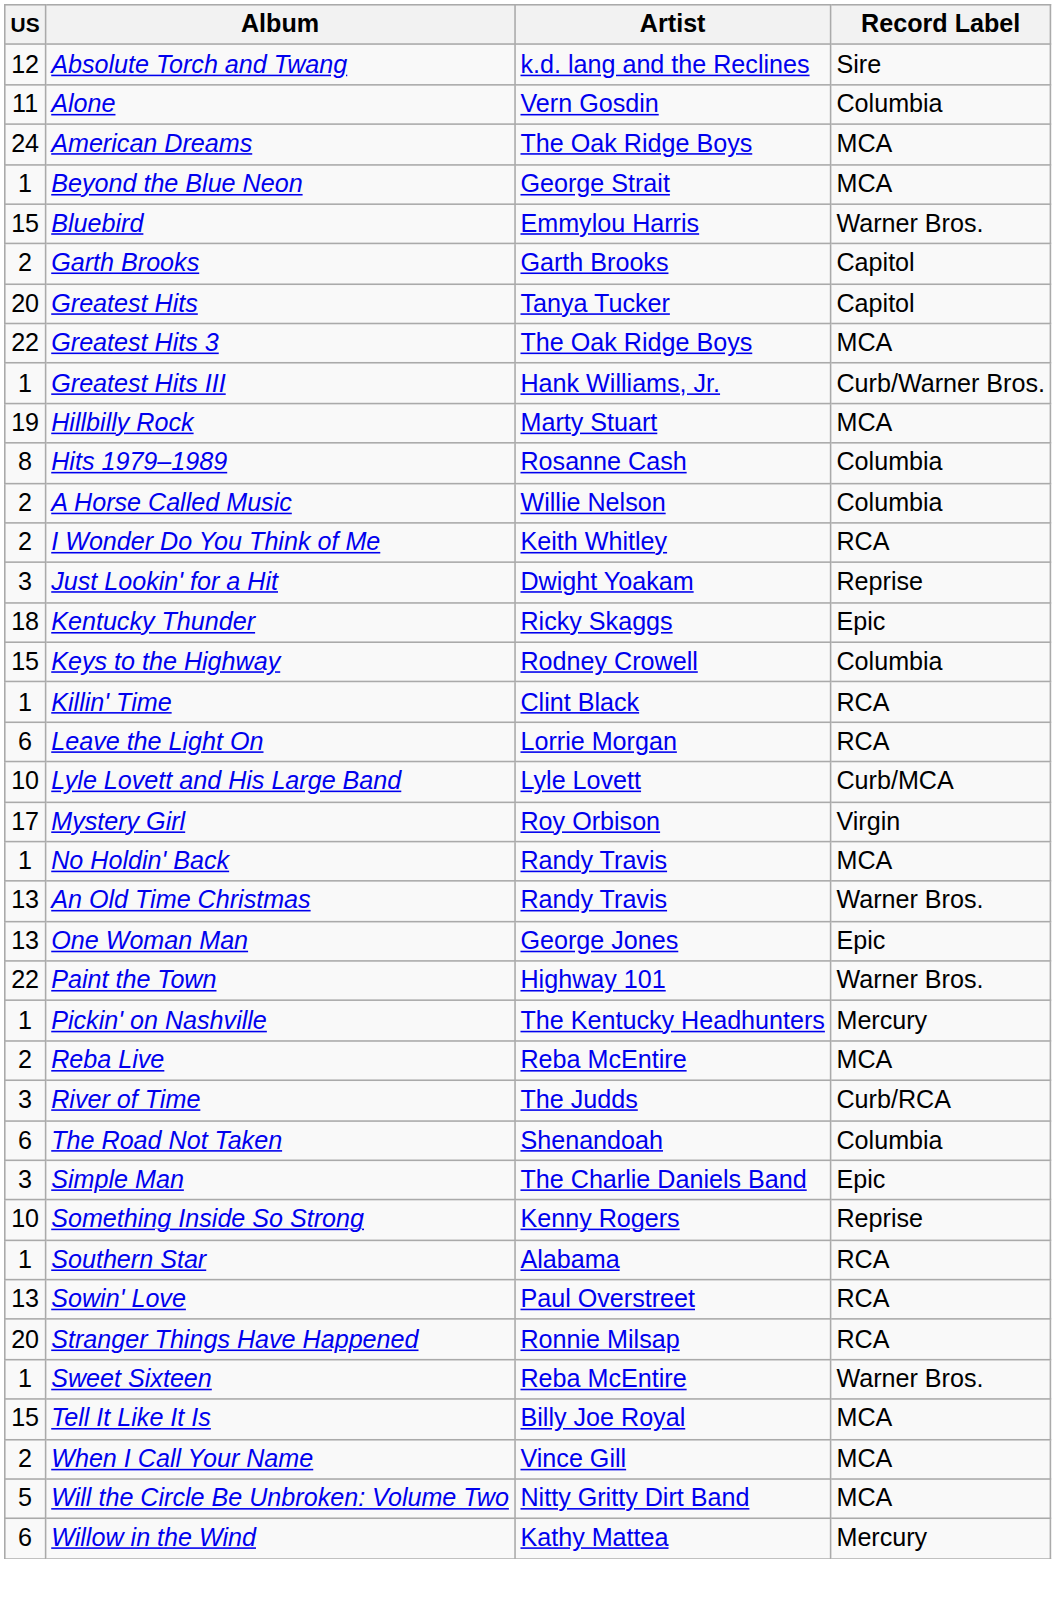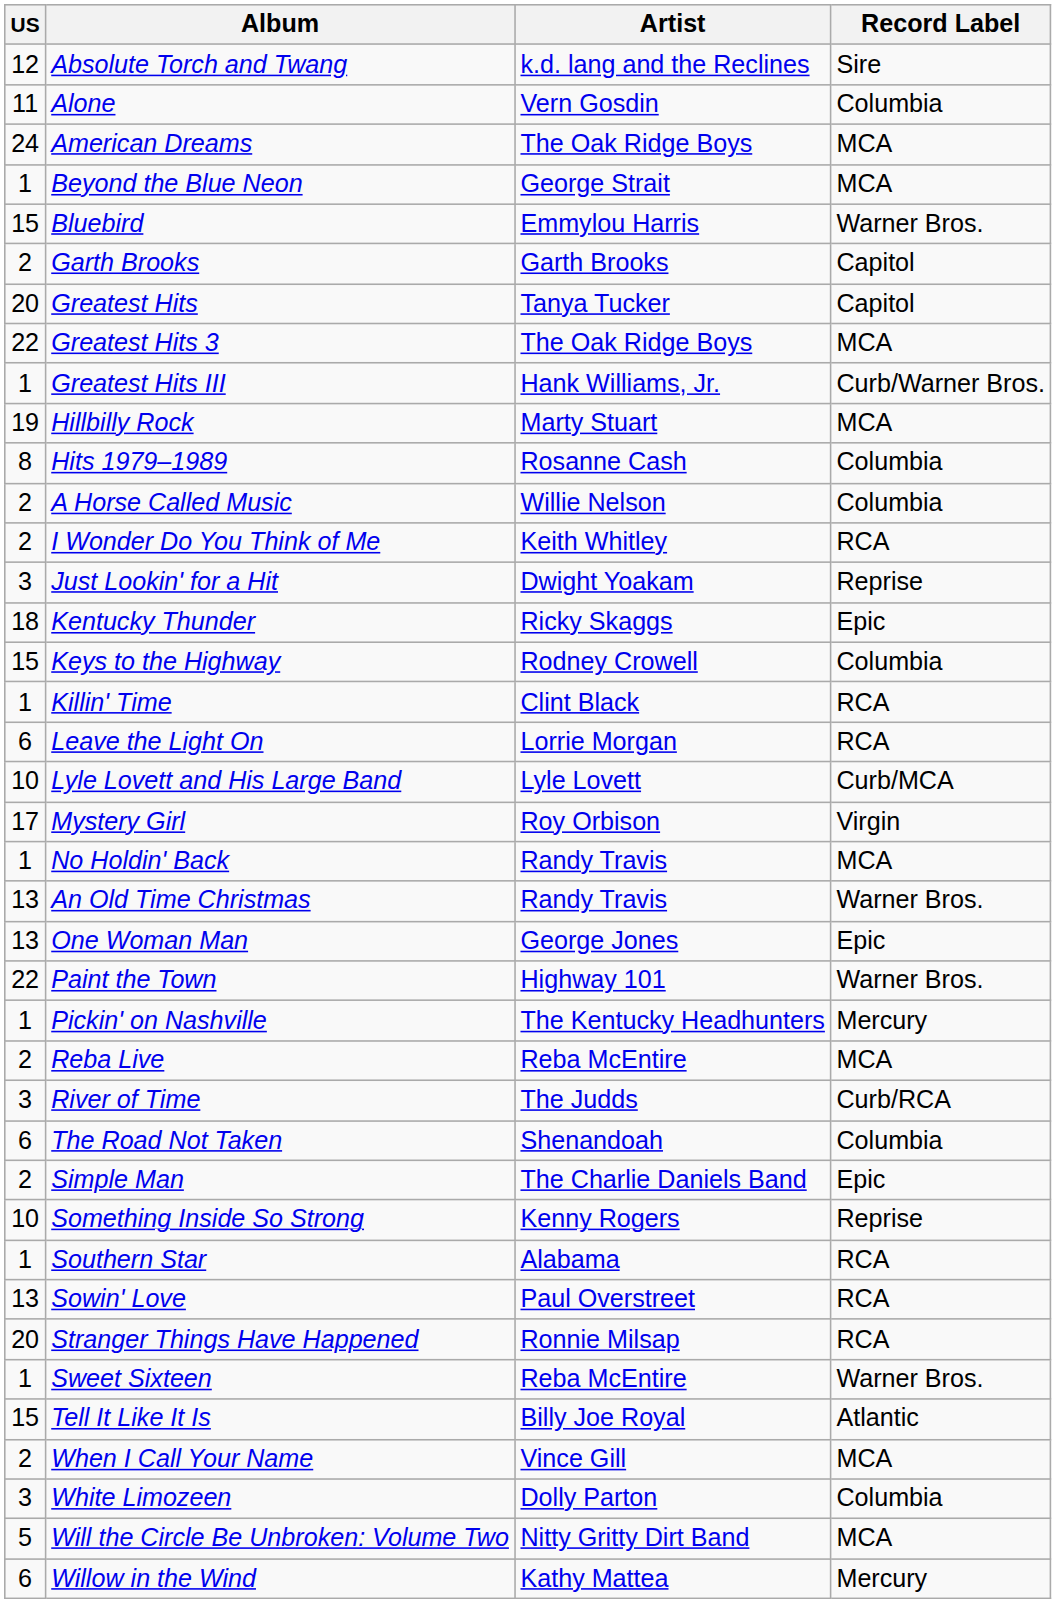Simple Man | US: 3 -> 2
Tell It Like It Is | Record Label: MCA -> Atlantic
+ row: 3 | White Limozeen | Dolly Parton | Columbia
